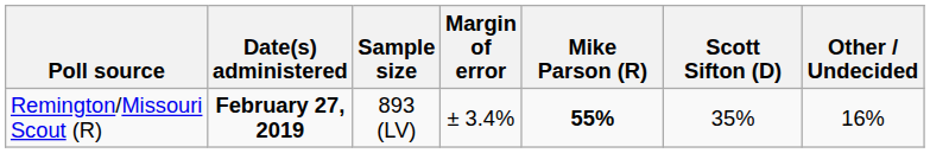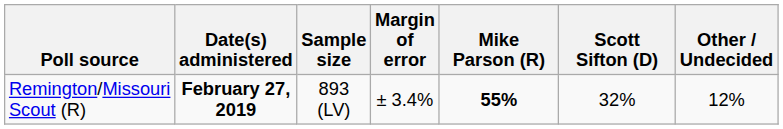Remington/Missouri Scout (R) | Scott Sifton (D): 35% -> 32%
Remington/Missouri Scout (R) | Other / Undecided: 16% -> 12%
